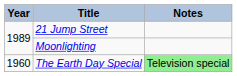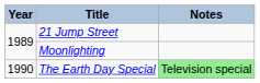The Earth Day Special | Year: 1960 -> 1990
